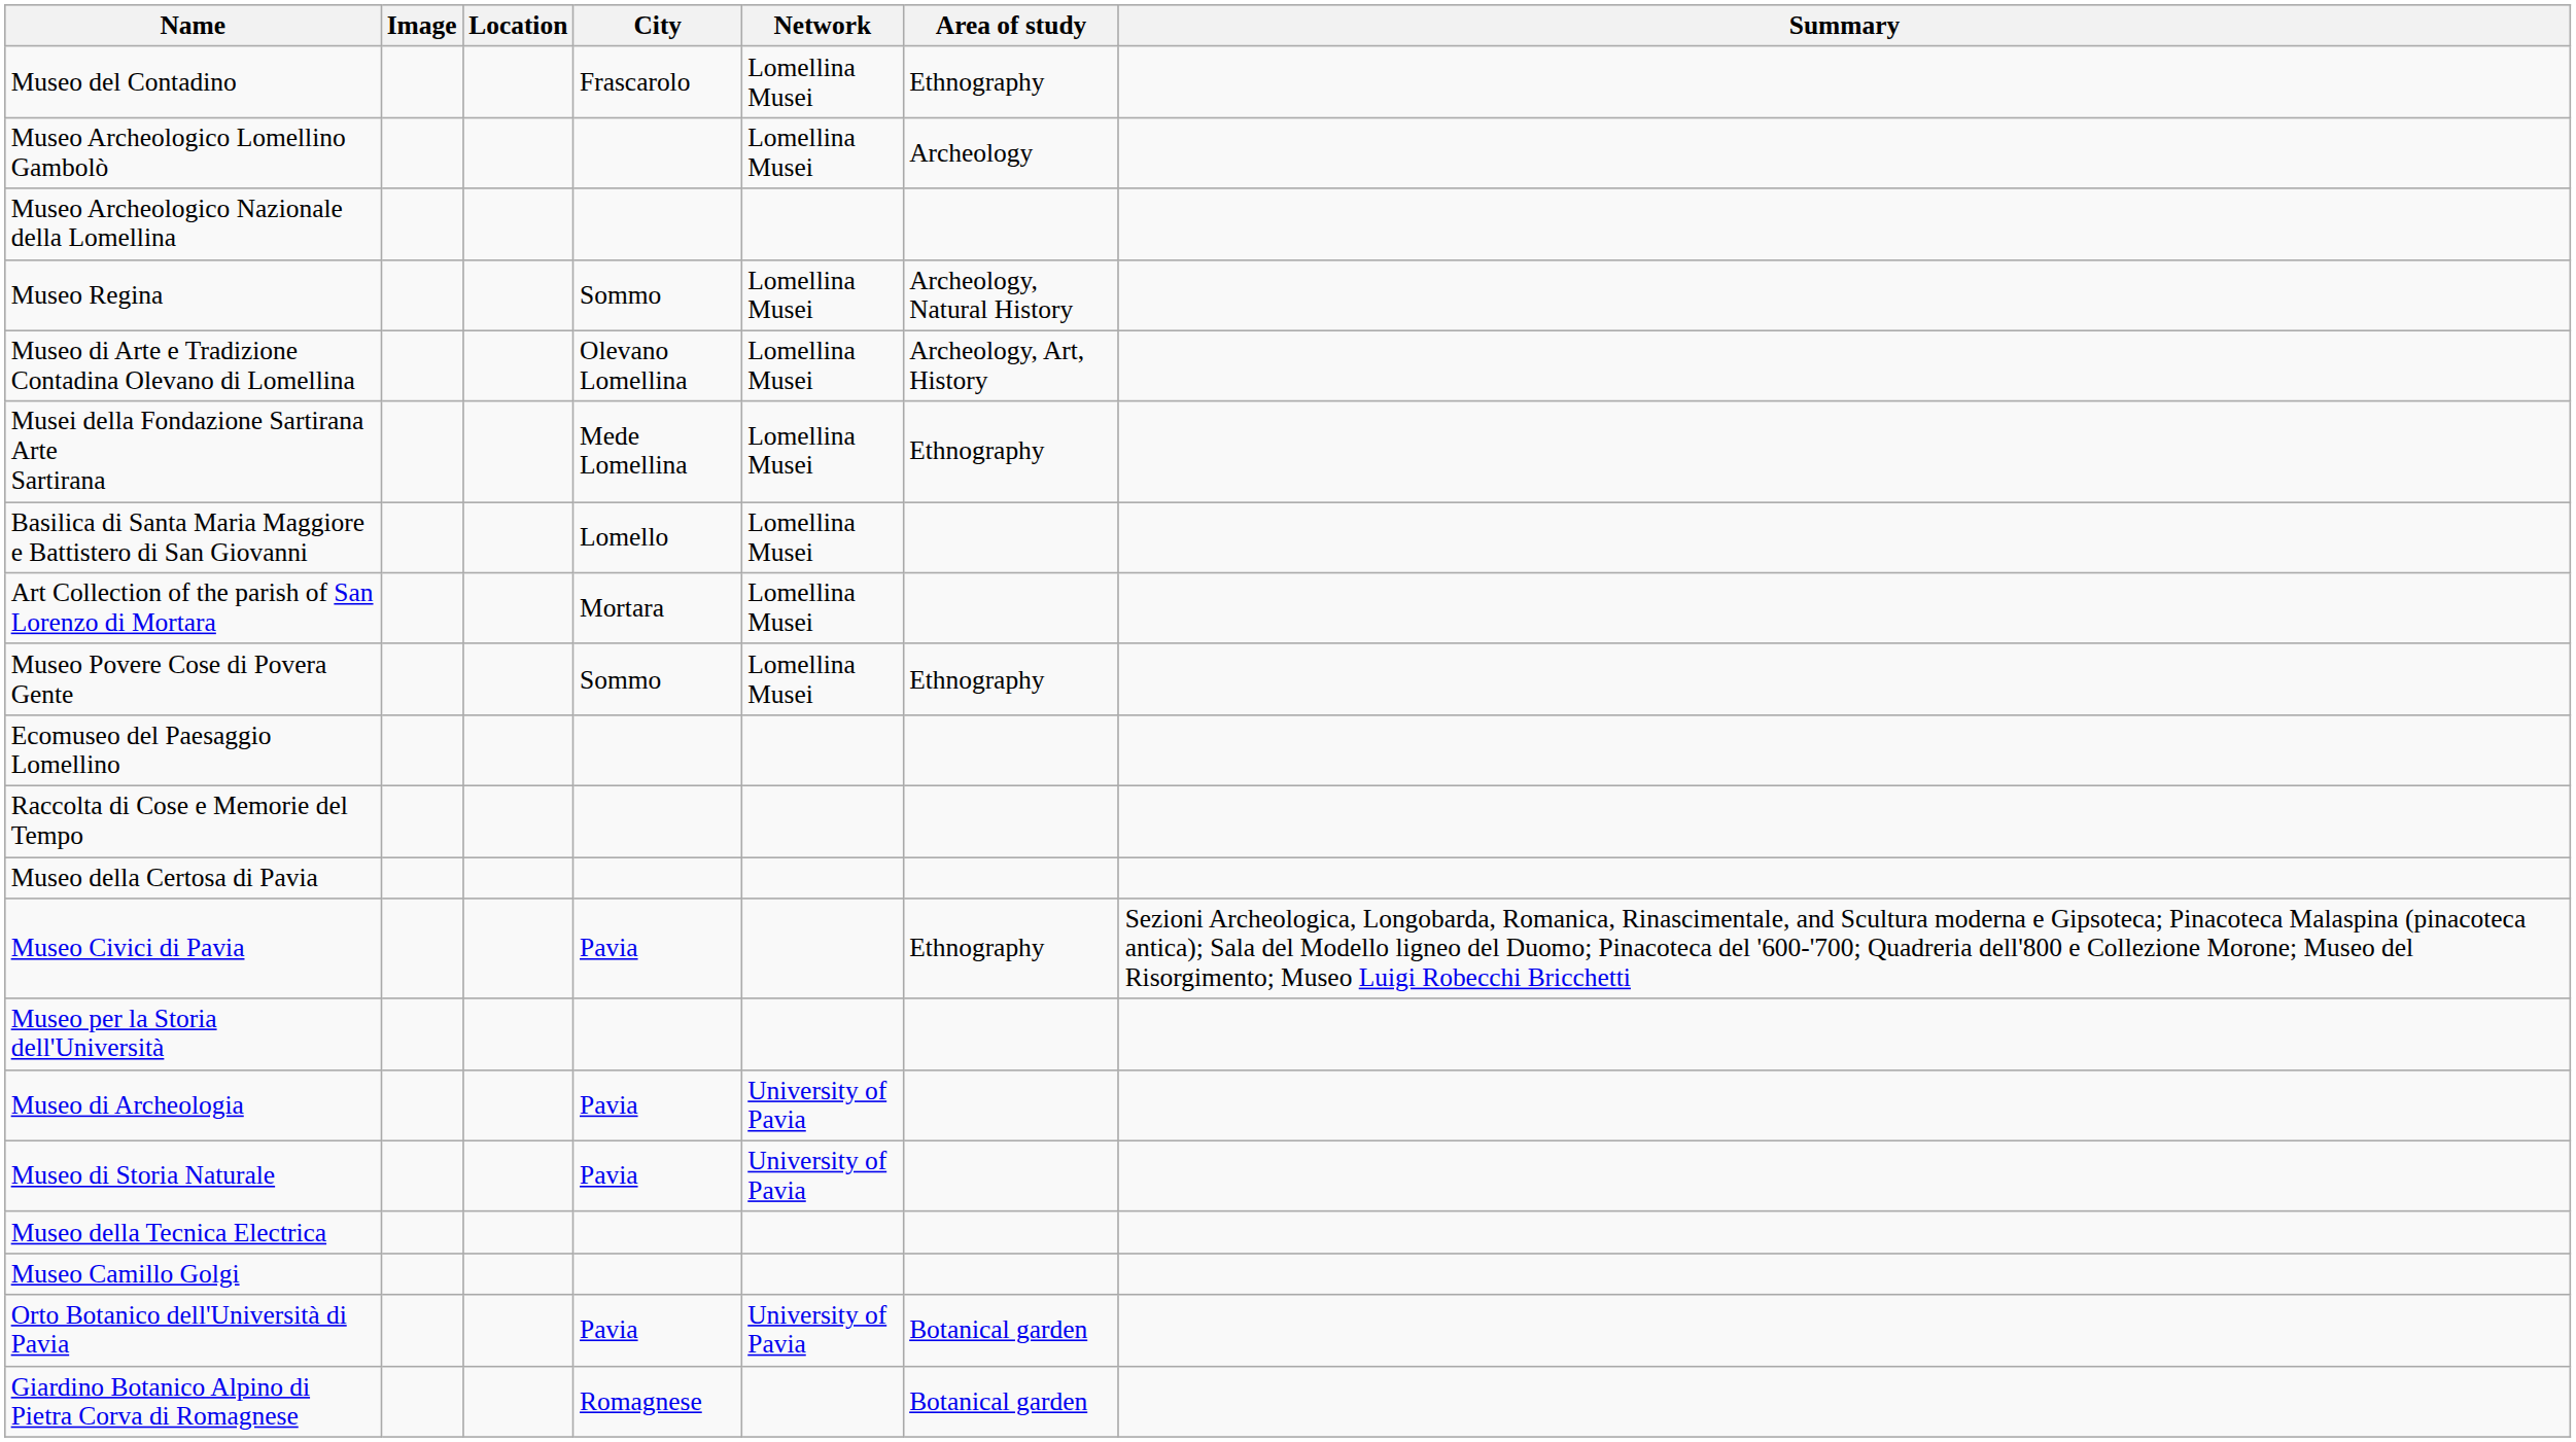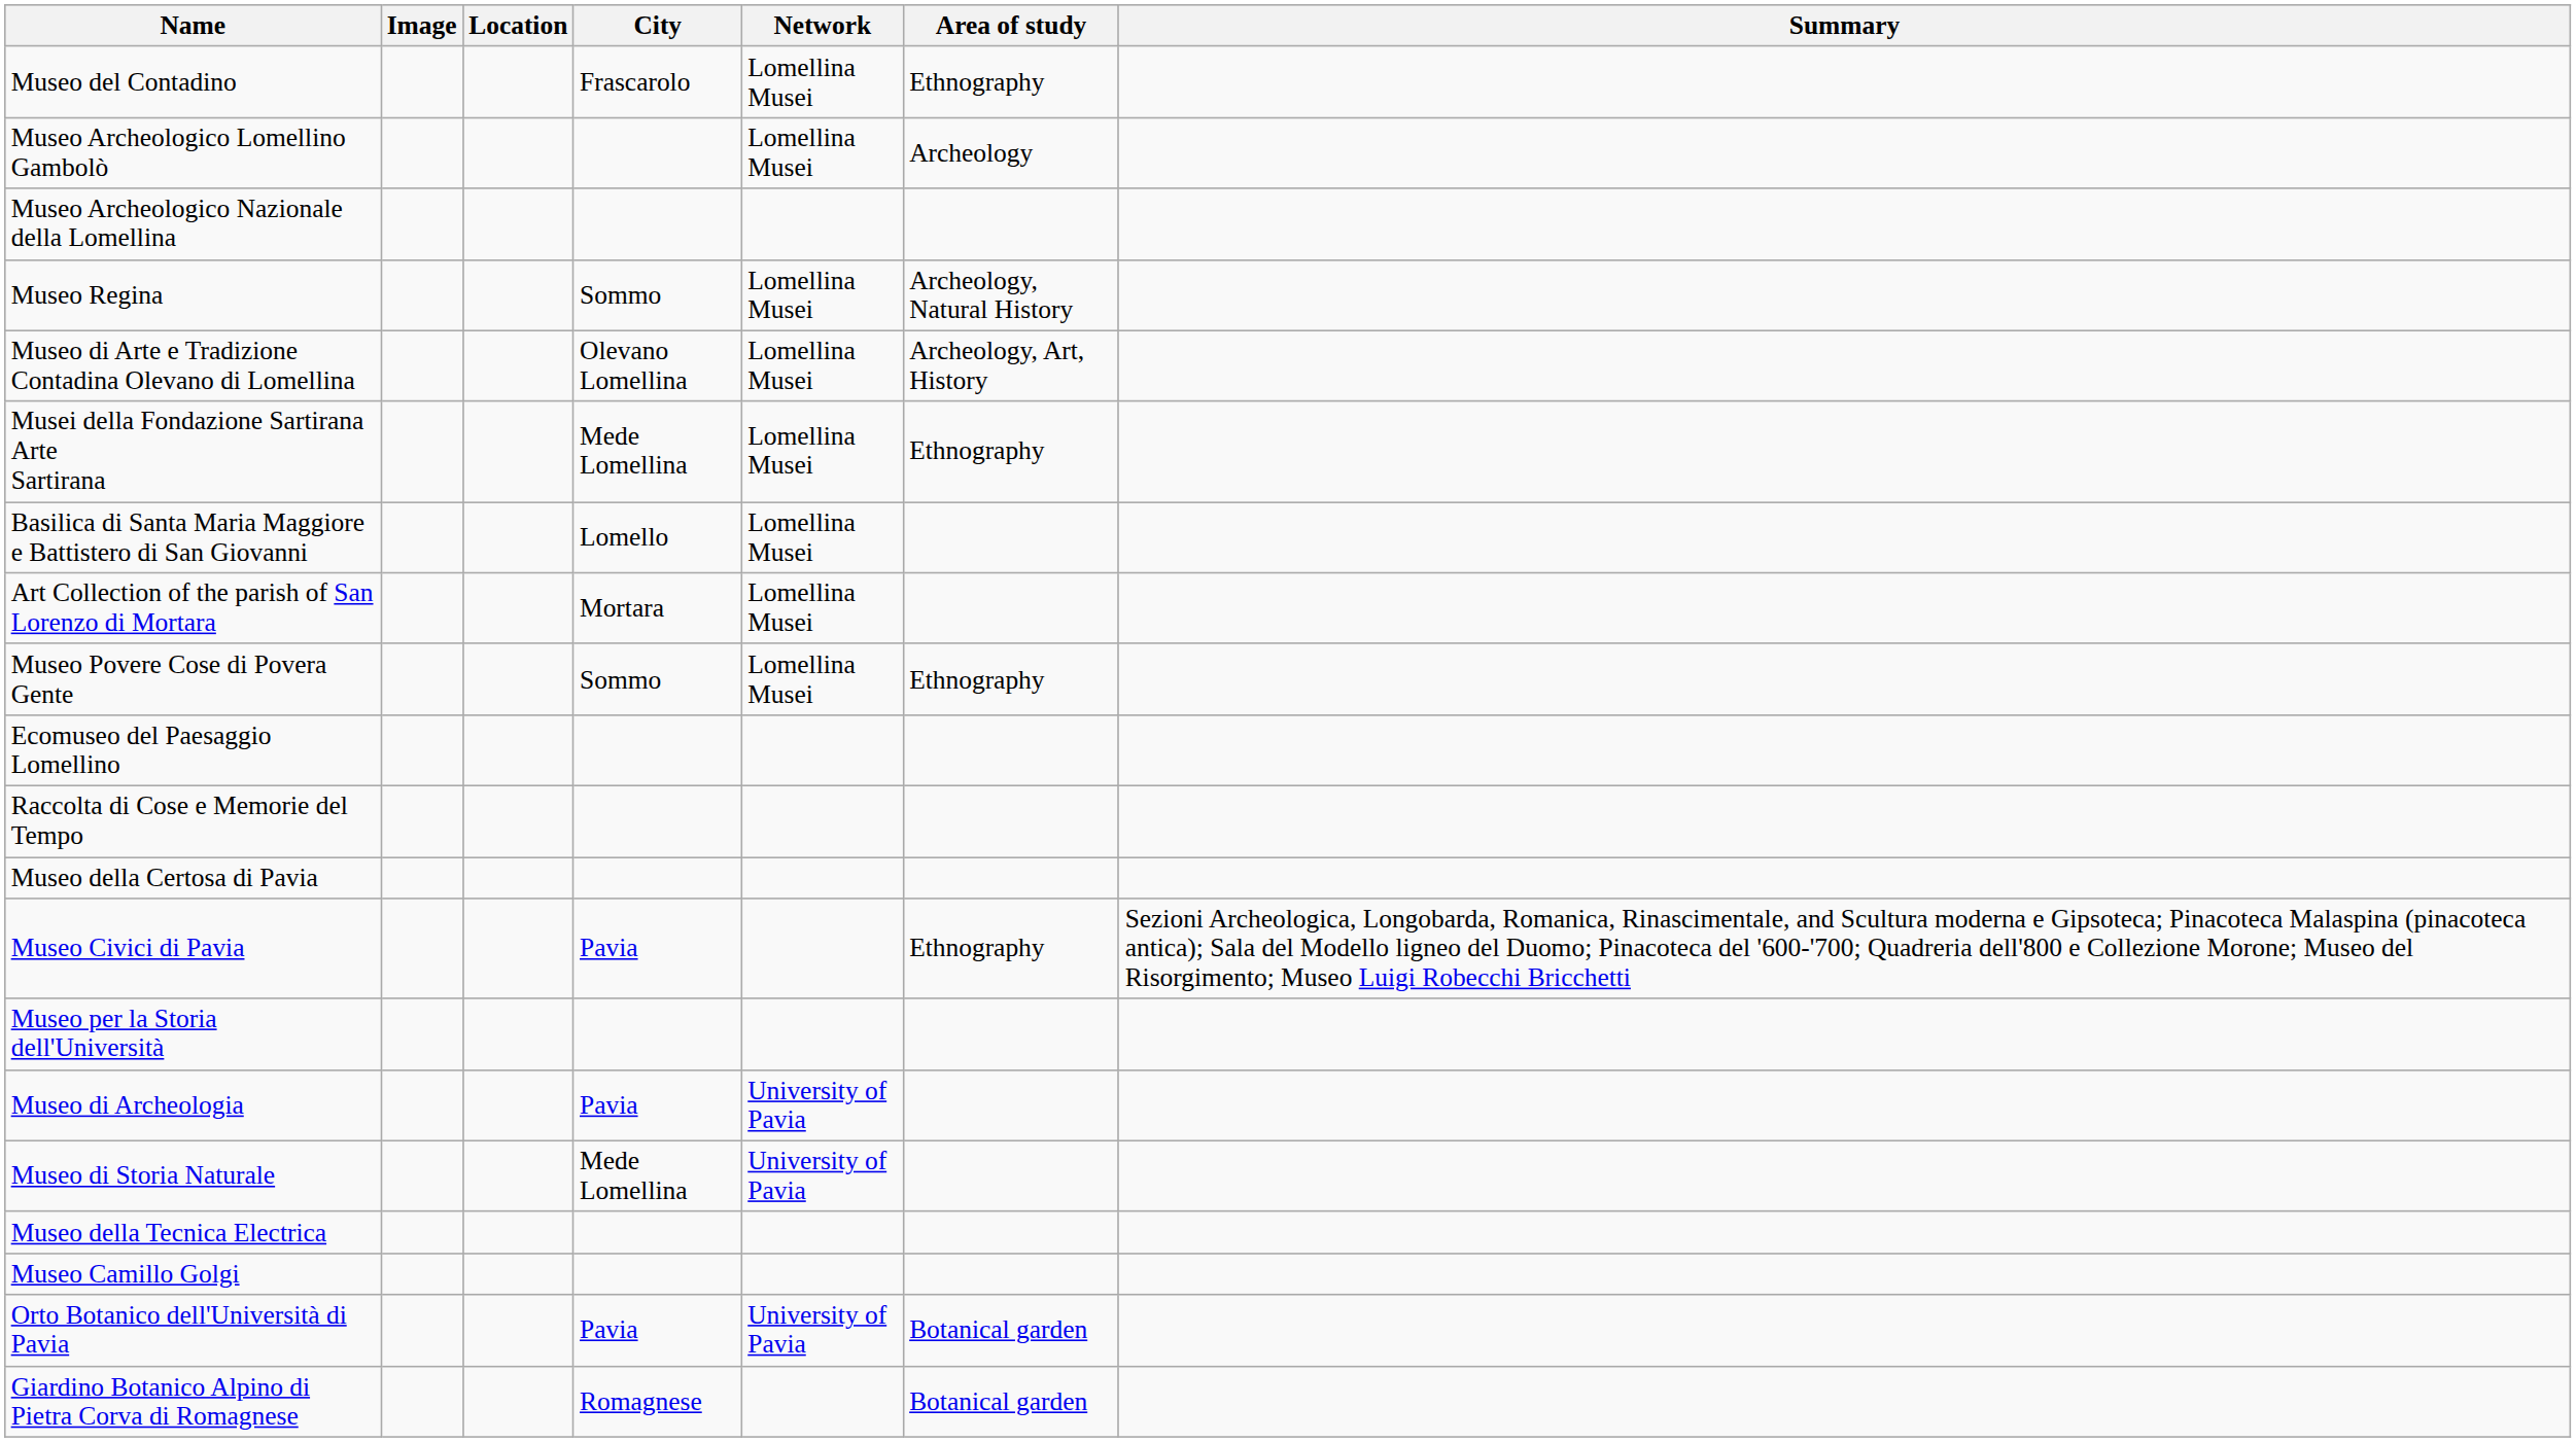Museo di Storia Naturale | City: Pavia -> Mede Lomellina
